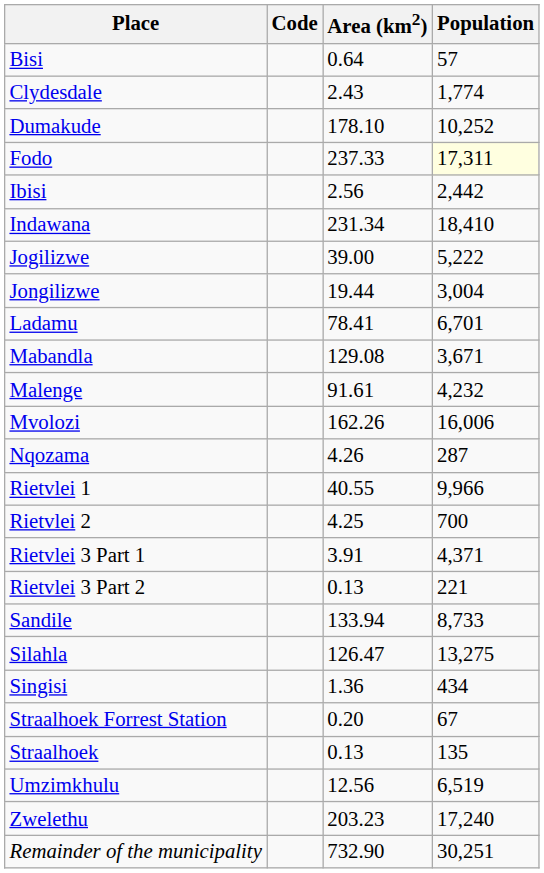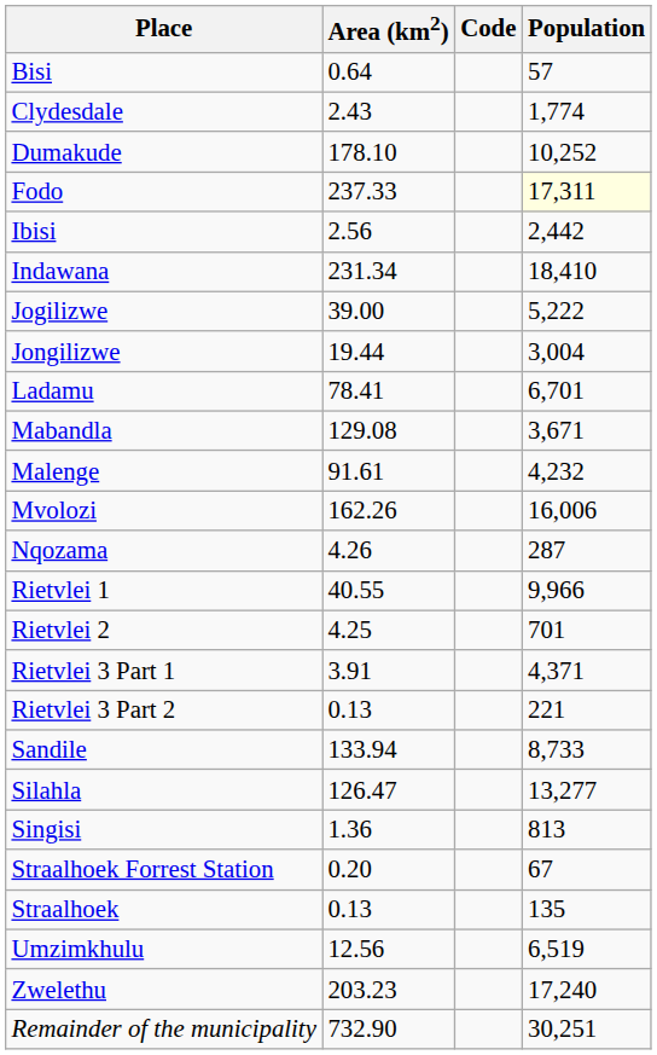columns swapped: Code <-> Area (km2)
Rietvlei 2 | Population: 700 -> 701
Silahla | Population: 13,275 -> 13,277
Singisi | Population: 434 -> 813
